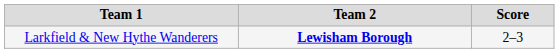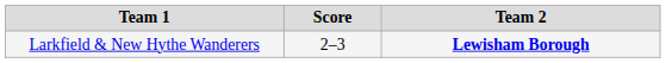columns swapped: Score <-> Team 2
